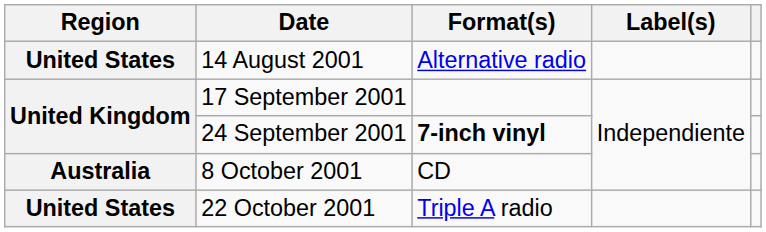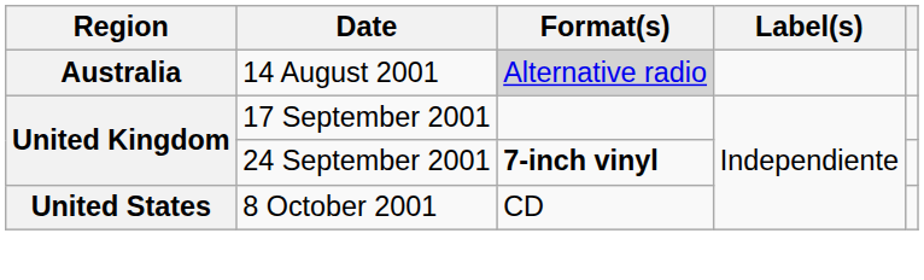14 August 2001 | Region: United States -> Australia
14 August 2001 | Format(s): no background -> lightgrey background
8 October 2001 | Region: Australia -> United States
- row: United States | 22 October 2001 | Triple A radio
